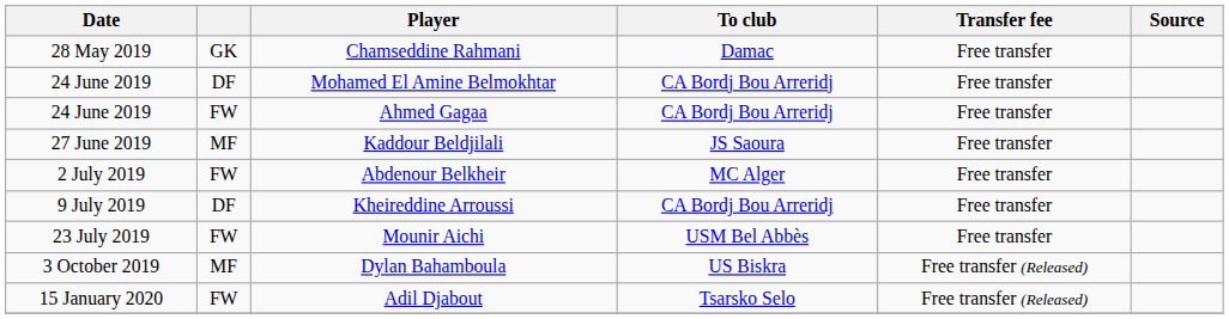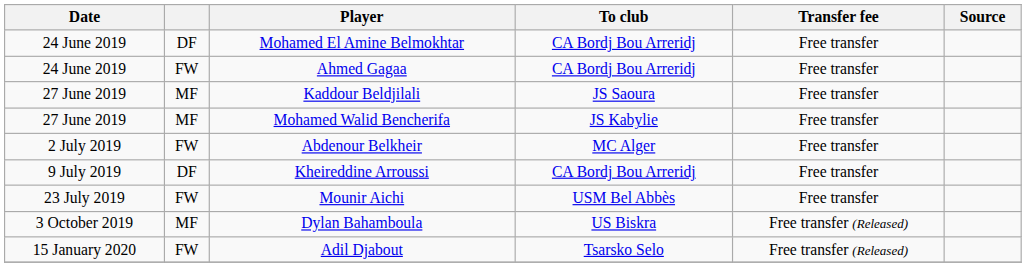- row: 28 May 2019 | GK | Chamseddine Rahmani | Damac | Free transfer
+ row: 27 June 2019 | MF | Mohamed Walid Bencherifa | JS Kabylie | Free transfer
